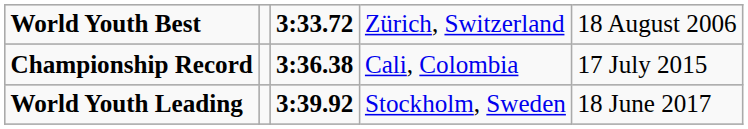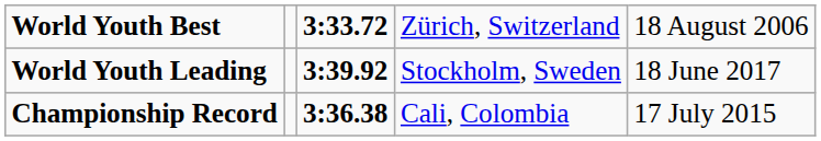rows swapped: Championship Record <-> World Youth Leading
